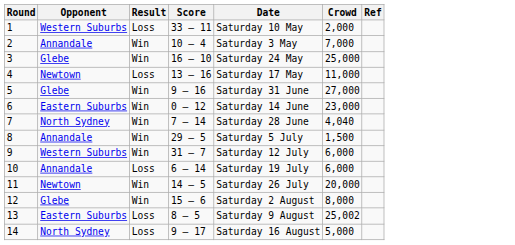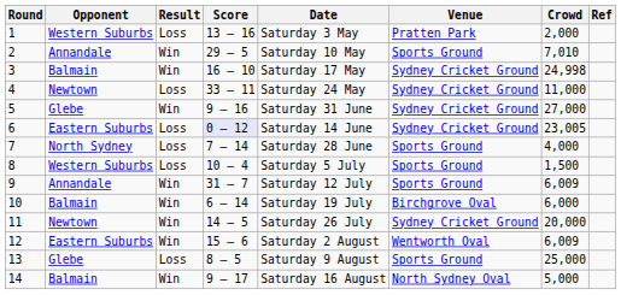+ column: Venue | Pratten Park | Sports Ground | Sydney Cricket Ground | Sydney Cricket Ground | Sydney Cricket Ground | Sydney Cricket Ground | Sports Ground | Sports Ground | Sports Ground | Birchgrove Oval | Sydney Cricket Ground | Wentworth Oval | Sports Ground | North Sydney Oval
1 | Score: 33 – 11 -> 13 – 16
1 | Date: Saturday 10 May -> Saturday 3 May
2 | Score: 10 – 4 -> 29 – 5
2 | Date: Saturday 3 May -> Saturday 10 May
2 | Crowd: 7,000 -> 7,010
3 | Opponent: Glebe -> Balmain
3 | Date: Saturday 24 May -> Saturday 17 May
3 | Crowd: 25,000 -> 24,998
4 | Score: 13 – 16 -> 33 – 11
4 | Date: Saturday 17 May -> Saturday 24 May
6 | Result: Win -> Loss
6 | Score: no background -> lavender background
6 | Crowd: 23,000 -> 23,005
7 | Result: Win -> Loss
7 | Crowd: 4,040 -> 4,000
8 | Opponent: Annandale -> Western Suburbs
8 | Result: Win -> Loss
8 | Score: 29 – 5 -> 10 – 4
9 | Opponent: Western Suburbs -> Annandale
9 | Crowd: 6,000 -> 6,009
10 | Opponent: Annandale -> Balmain
10 | Result: Loss -> Win
12 | Opponent: Glebe -> Eastern Suburbs
12 | Crowd: 8,000 -> 6,009
13 | Opponent: Eastern Suburbs -> Glebe
13 | Crowd: 25,002 -> 25,000
14 | Opponent: North Sydney -> Balmain
14 | Result: Loss -> Win
